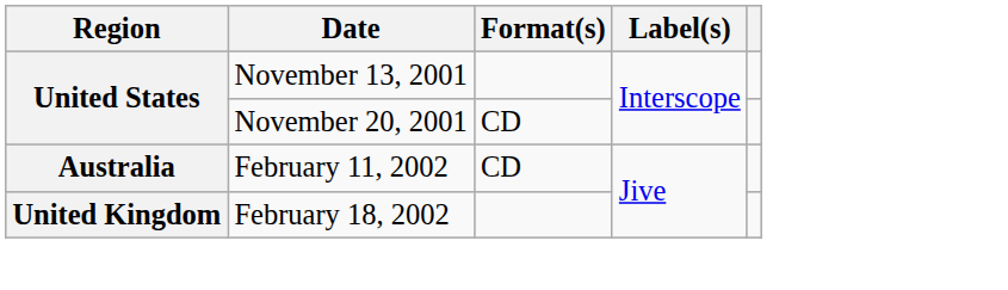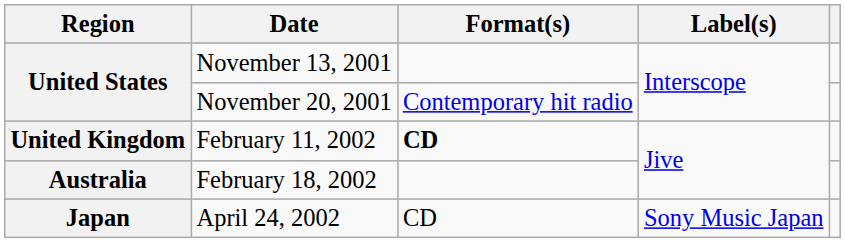November 20, 2001 | Format(s): CD -> Contemporary hit radio
February 11, 2002 | Region: Australia -> United Kingdom
February 11, 2002 | Format(s): normal -> bold
February 18, 2002 | Region: United Kingdom -> Australia
+ row: Japan | April 24, 2002 | CD | Sony Music Japan
